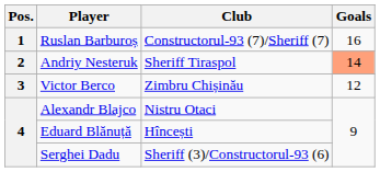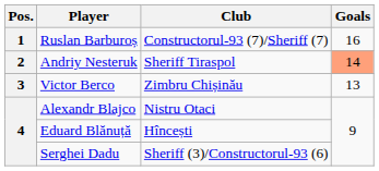Victor Berco | Goals: 12 -> 13
